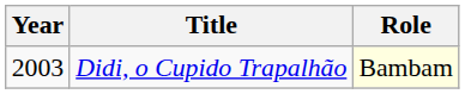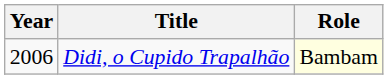Didi, o Cupido Trapalhão | Year: 2003 -> 2006
